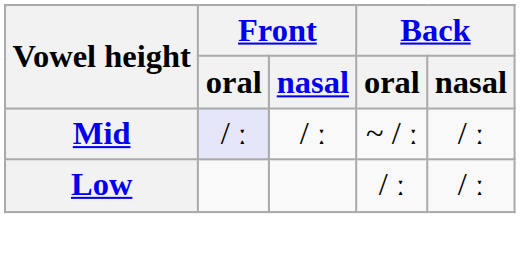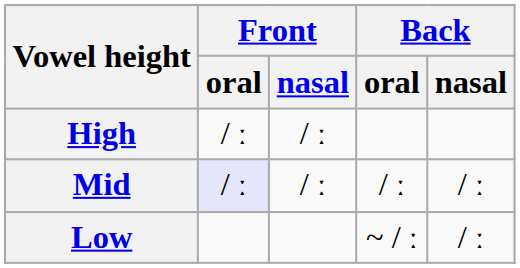+ row: High | / ː | / ː
Mid | Back / oral: ~ / ː -> / ː
Low | Back / oral: / ː -> ~ / ː
